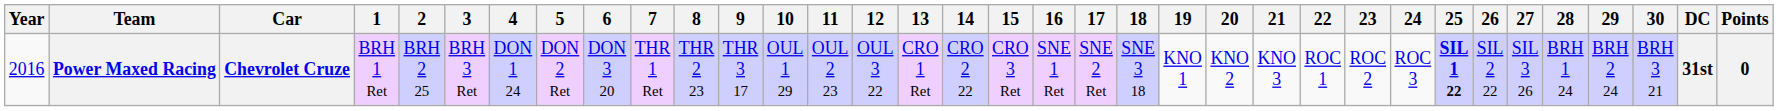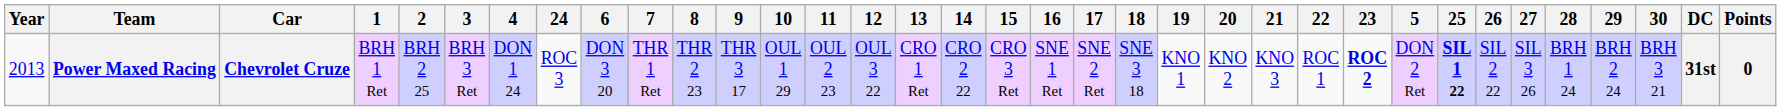columns swapped: 5 <-> 24
Power Maxed Racing | Year: 2016 -> 2013
Power Maxed Racing | 23: normal -> bold
